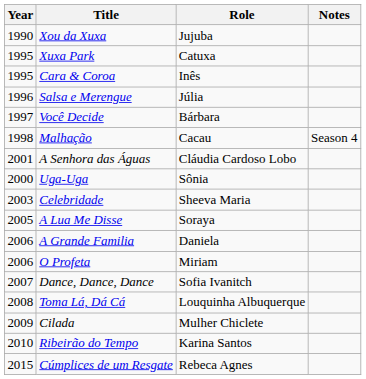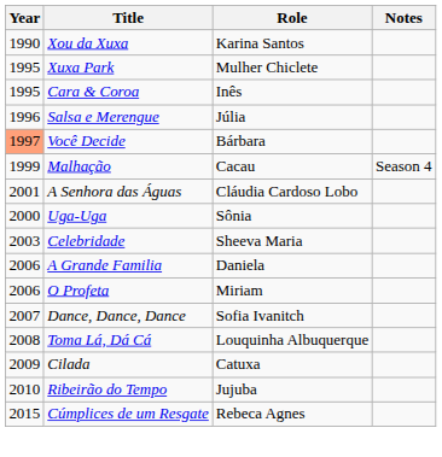Xou da Xuxa | Role: Jujuba -> Karina Santos
Xuxa Park | Role: Catuxa -> Mulher Chiclete
Você Decide | Year: no background -> lightsalmon background
Malhação | Year: 1998 -> 1999
- row: 2005 | A Lua Me Disse | Soraya
Cilada | Role: Mulher Chiclete -> Catuxa
Ribeirão do Tempo | Role: Karina Santos -> Jujuba
